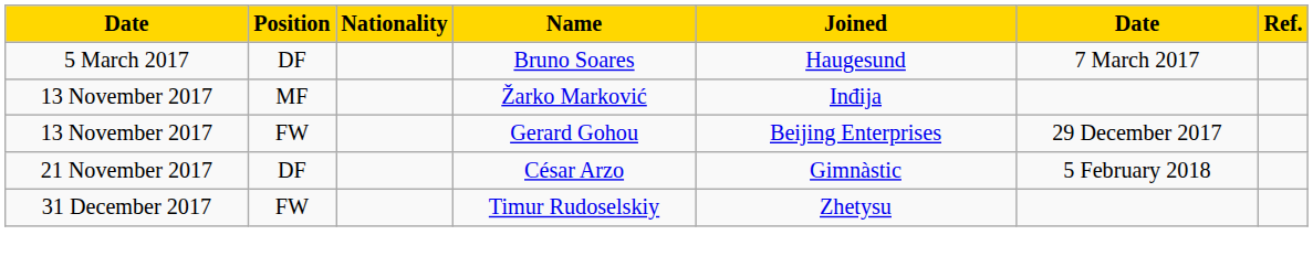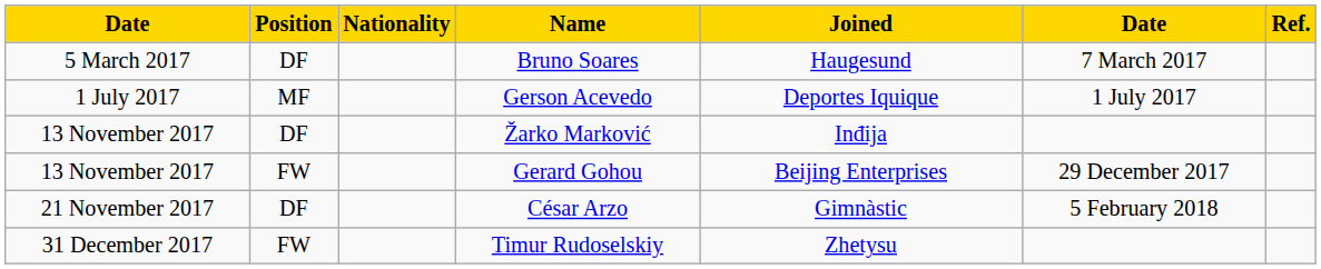+ row: 1 July 2017 | MF | Gerson Acevedo | Deportes Iquique | 1 July 2017
Žarko Marković | Position: MF -> DF
